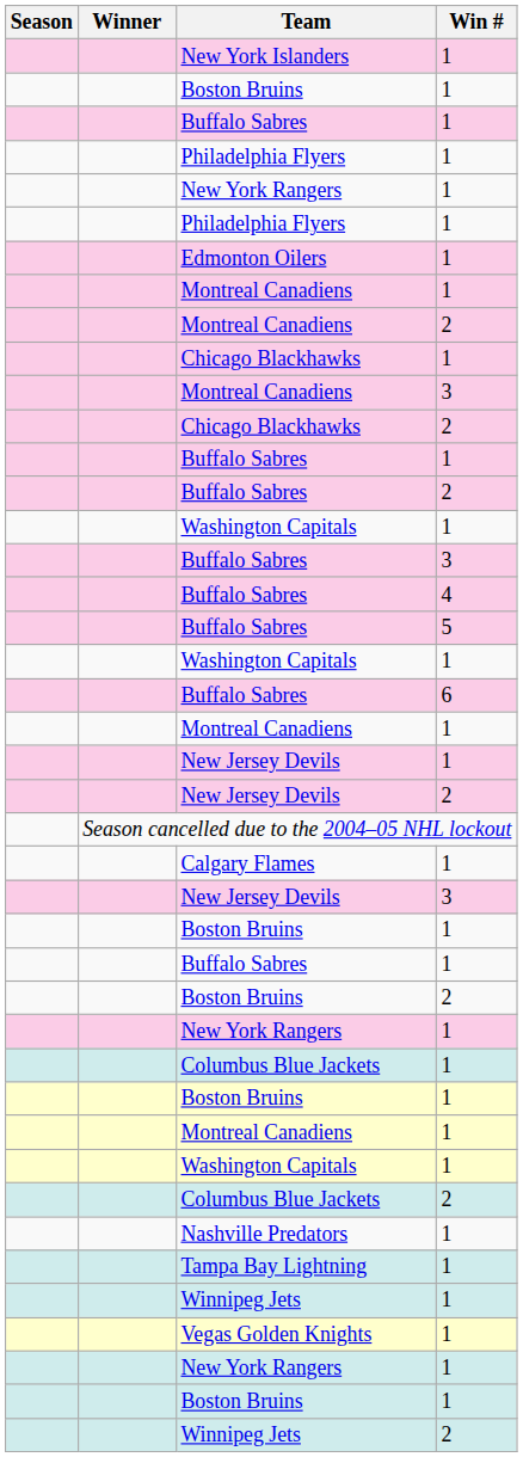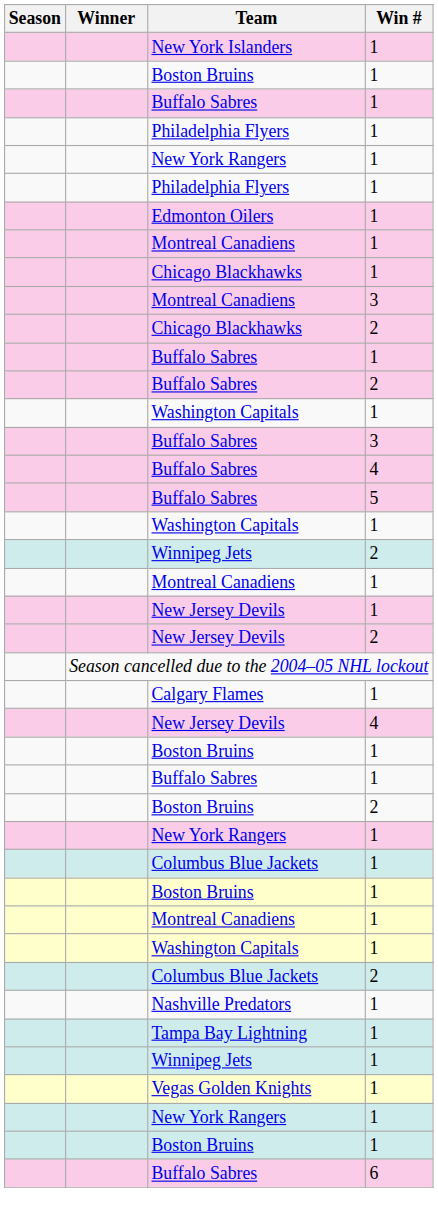- row: Montreal Canadiens | 2
rows swapped: Buffalo Sabres / 6 <-> Winnipeg Jets / 2
- row: New Jersey Devils | 3
+ row: New Jersey Devils | 4
